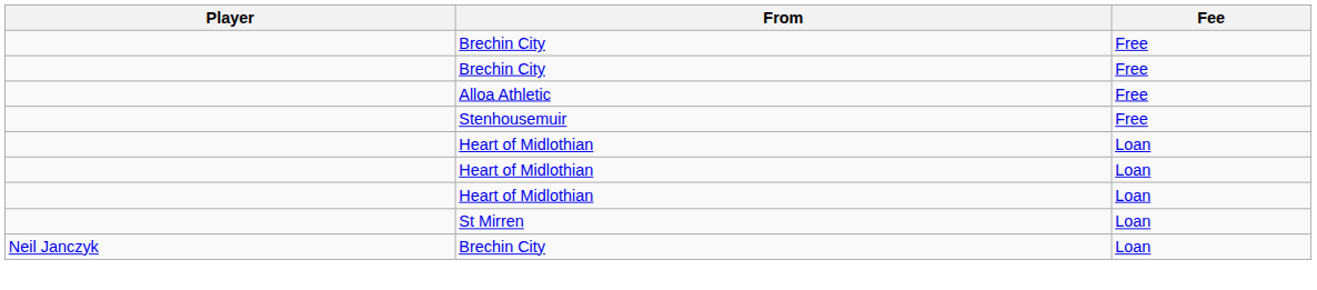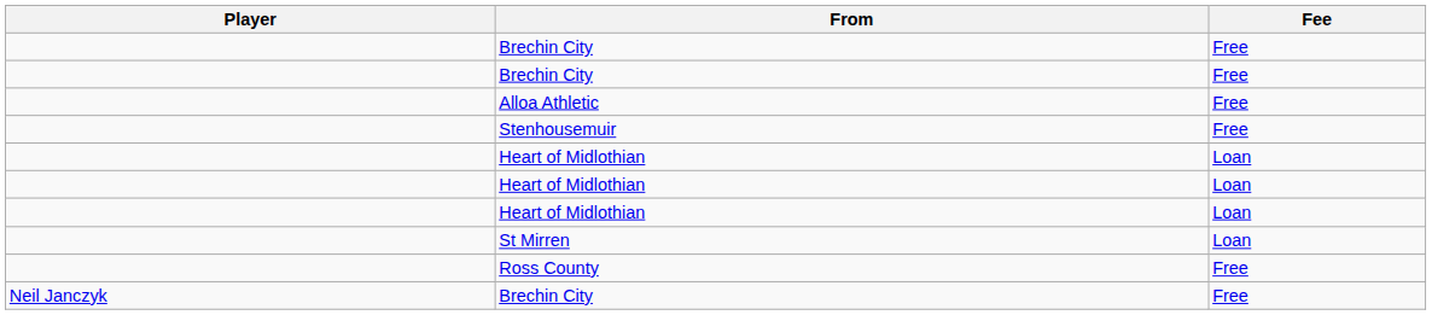+ row: Ross County | Free
Neil Janczyk / Brechin City | Fee: Loan -> Free
